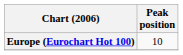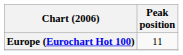Europe (Eurochart Hot 100) | Peak position: 10 -> 11
